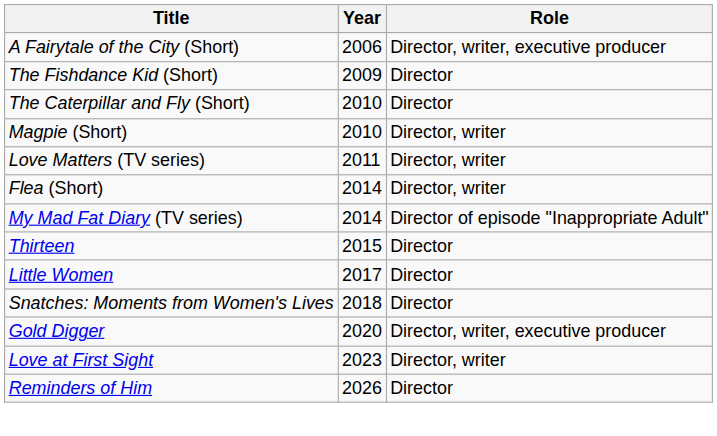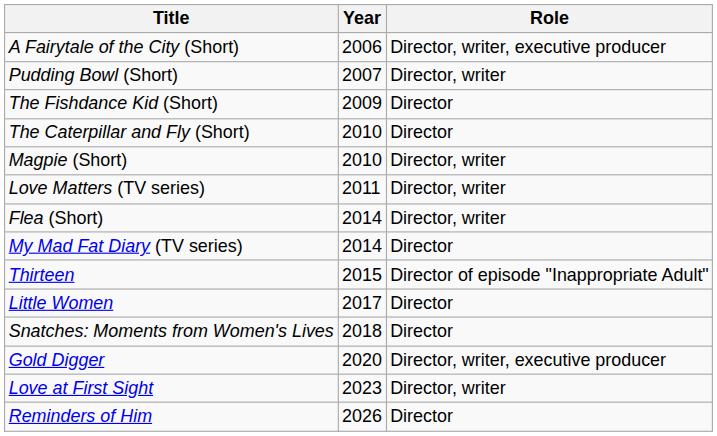+ row: Pudding Bowl (Short) | 2007 | Director, writer
My Mad Fat Diary (TV series) | Role: Director of episode "Inappropriate Adult" -> Director
Thirteen | Role: Director -> Director of episode "Inappropriate Adult"
